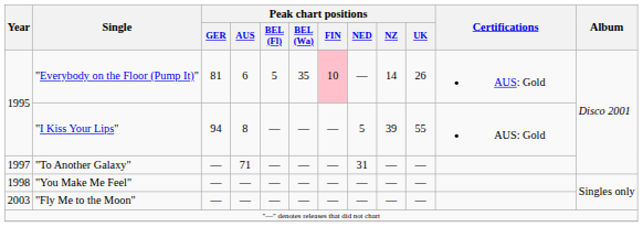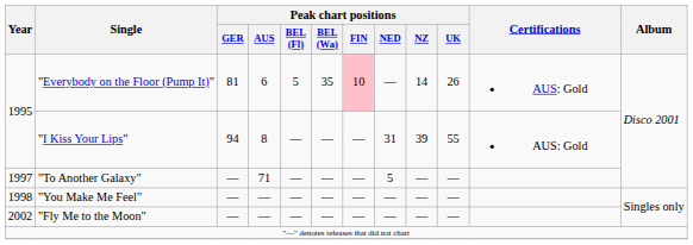"I Kiss Your Lips" | Peak chart positions / NED: 5 -> 31
"To Another Galaxy" | Peak chart positions / NED: 31 -> 5
"Fly Me to the Moon" | Year: 2003 -> 2002
